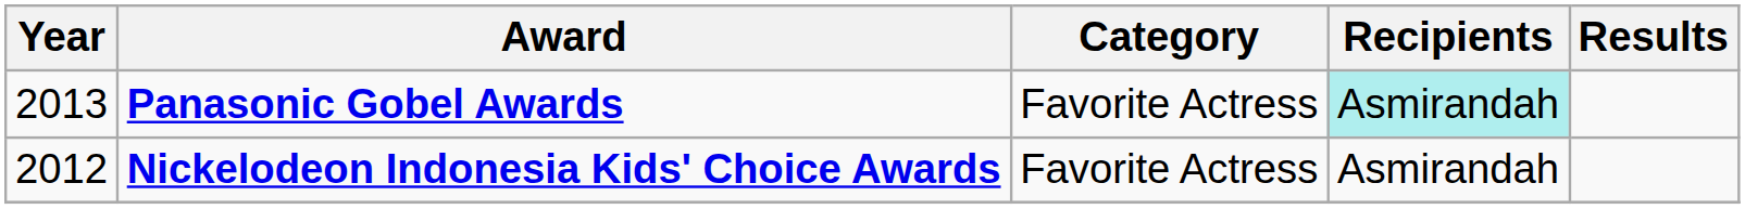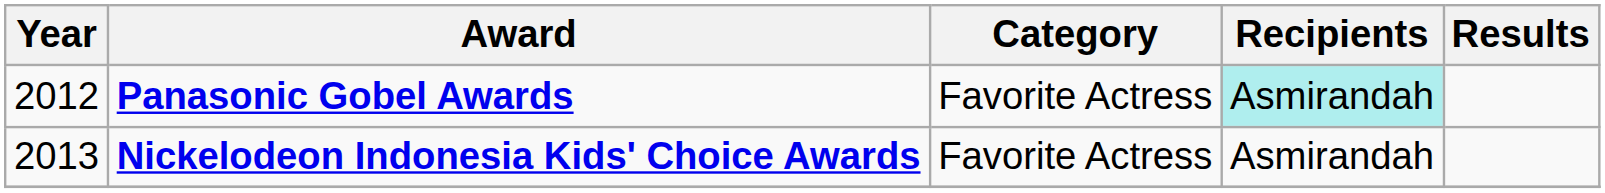Panasonic Gobel Awards | Year: 2013 -> 2012
Nickelodeon Indonesia Kids' Choice Awards | Year: 2012 -> 2013
